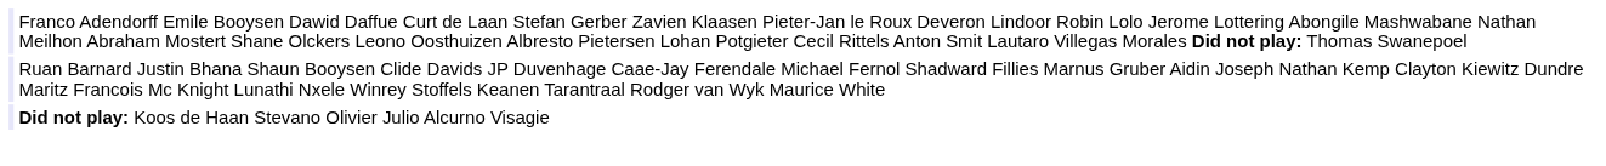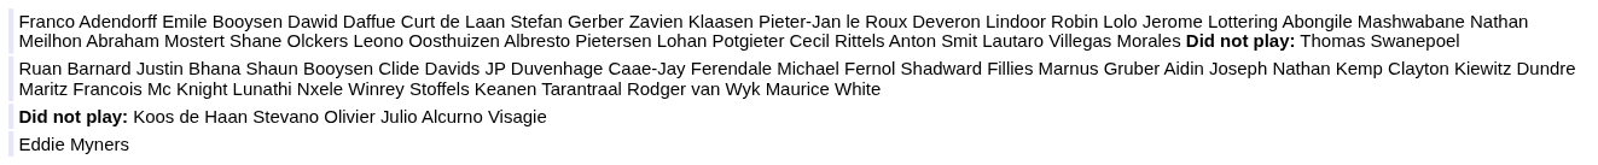+ row: Eddie Myners
